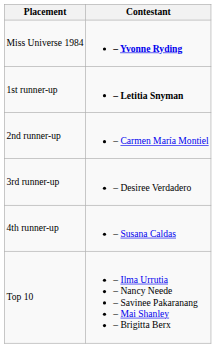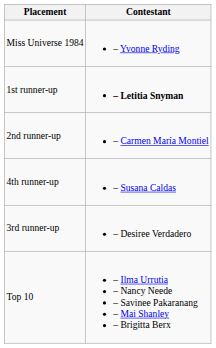Miss Universe 1984 | Contestant: bold -> normal
rows swapped: 3rd runner-up <-> 4th runner-up
